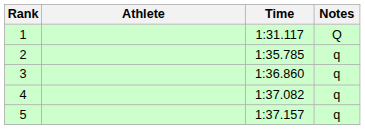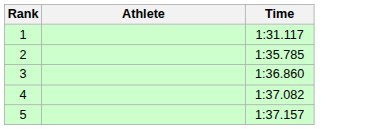- column: Notes | Q | q | q | q | q
